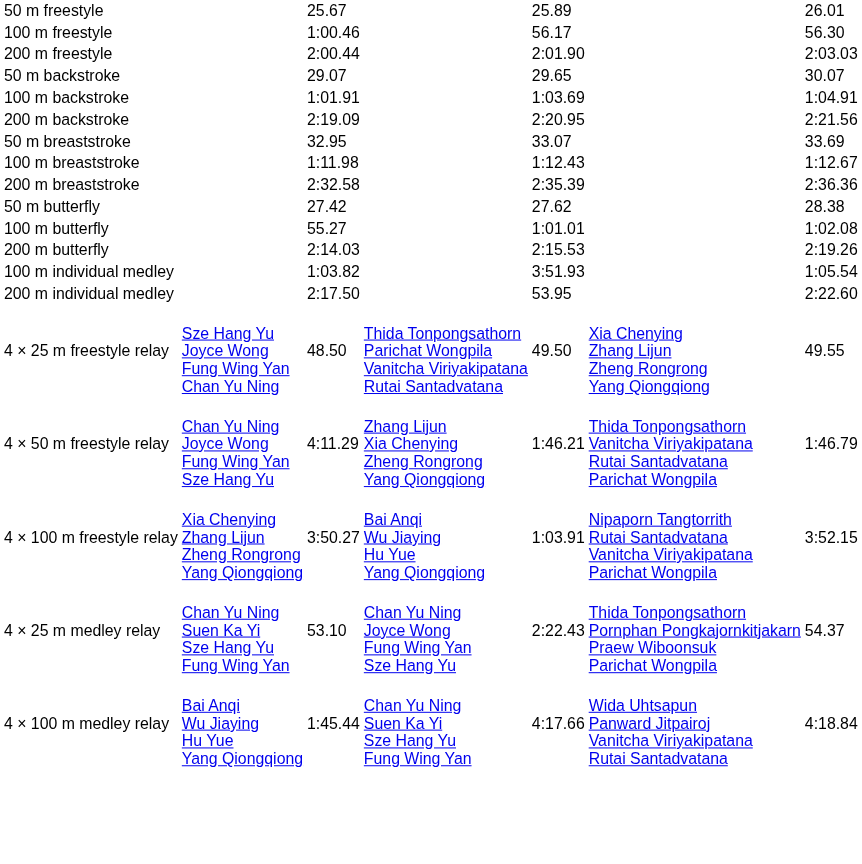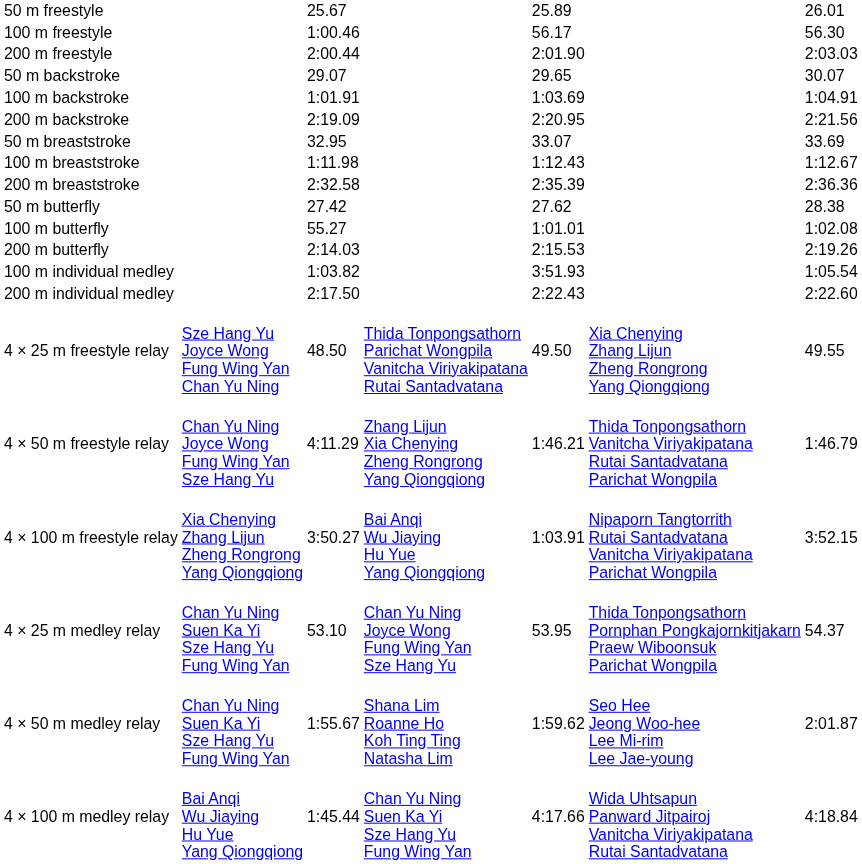200 m individual medley | column 5: 53.95 -> 2:22.43
4 × 25 m medley relay | column 5: 2:22.43 -> 53.95
+ row: 4 × 50 m medley relay | Chan Yu Ning Suen Ka Yi Sze Hang Yu Fung Wing Yan | 1:55.67 | Shana Lim Roanne Ho Koh Ting Ting Natasha Lim | 1:59.62 | Seo Hee Jeong Woo-hee Lee Mi-rim Lee Jae-young | 2:01.87
